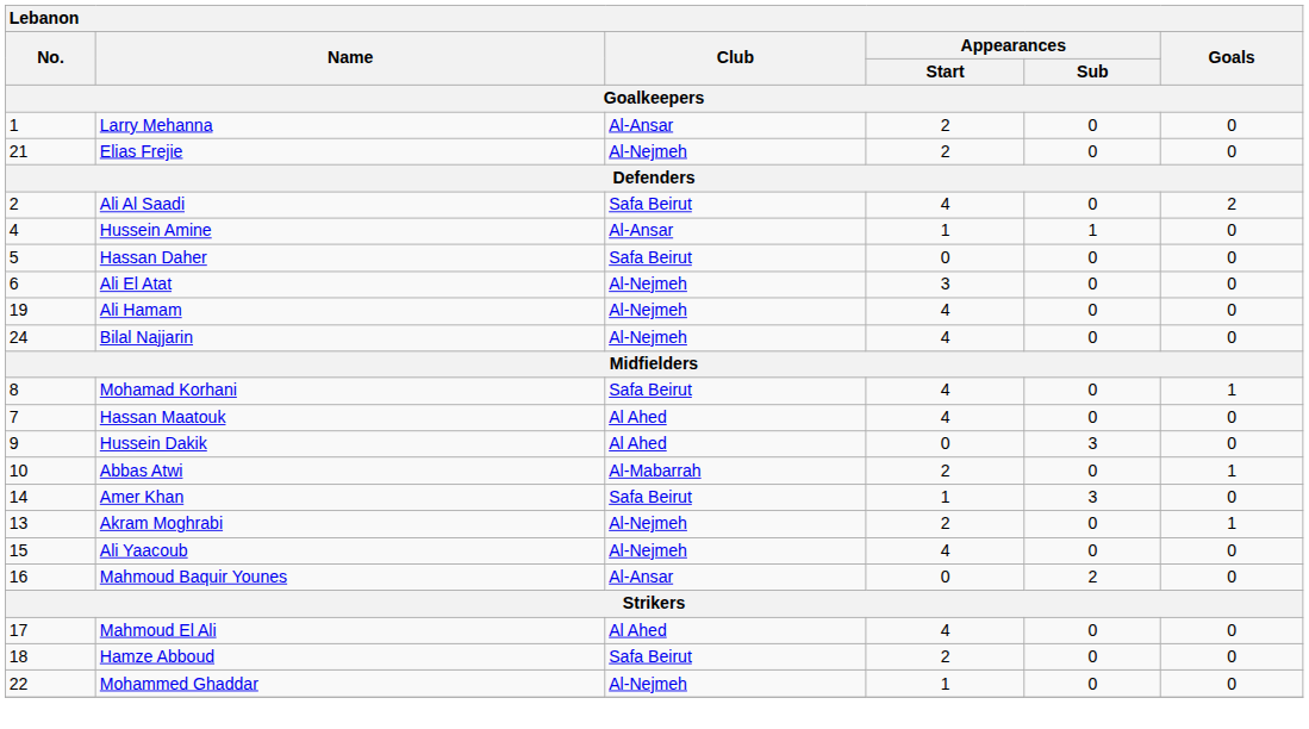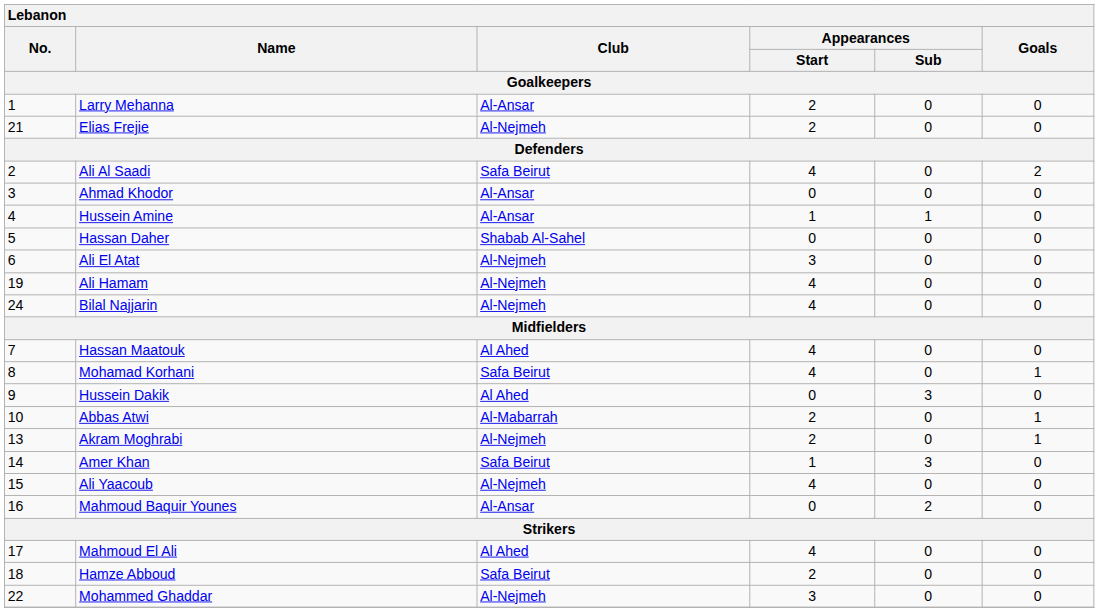+ row: 3 | Ahmad Khodor | Al-Ansar | 0 | 0 | 0
Hassan Daher | Club: Safa Beirut -> Shabab Al-Sahel
rows swapped: Hassan Maatouk <-> Mohamad Korhani
rows swapped: Akram Moghrabi <-> Amer Khan
Mohammed Ghaddar | Appearances / Start: 1 -> 3
